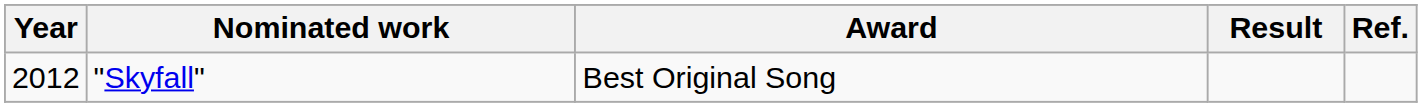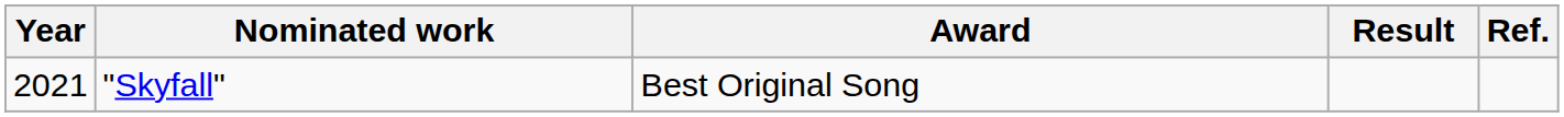"Skyfall" | Year: 2012 -> 2021
